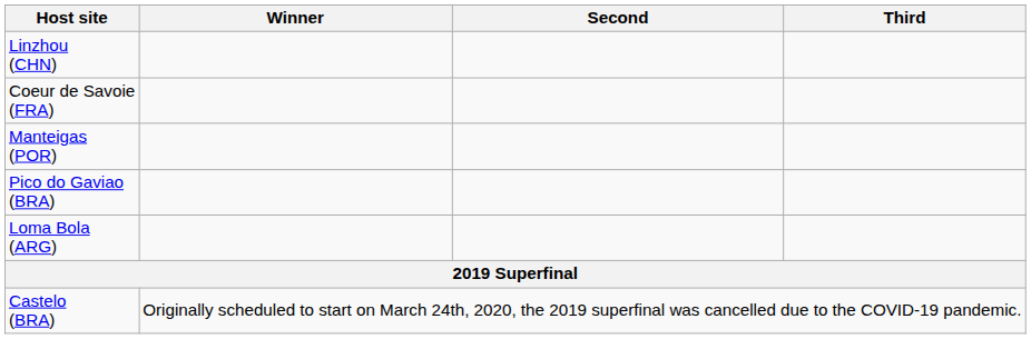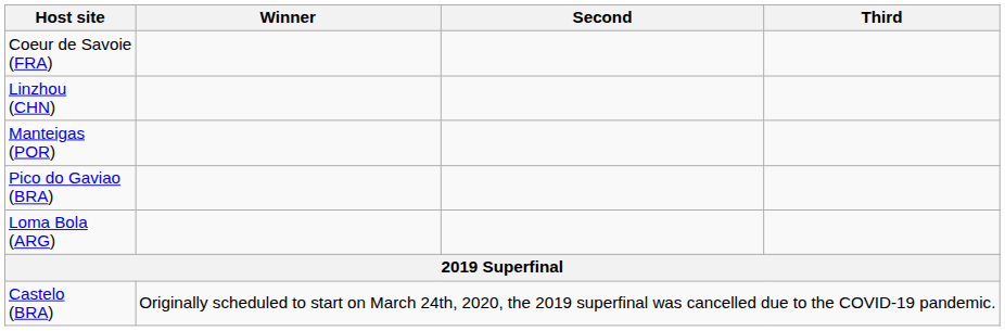rows swapped: Coeur de Savoie (FRA) <-> Linzhou (CHN)
